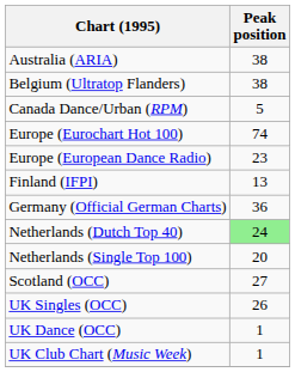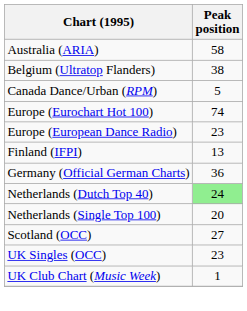Australia (ARIA) | Peak position: 38 -> 58
UK Singles (OCC) | Peak position: 26 -> 23
- row: UK Dance (OCC) | 1
